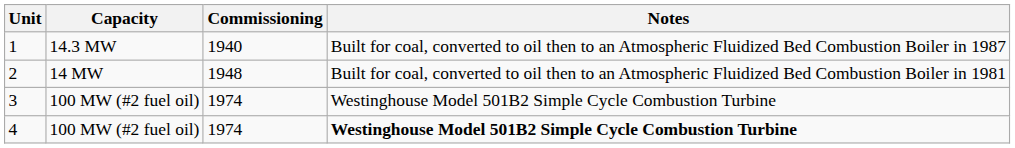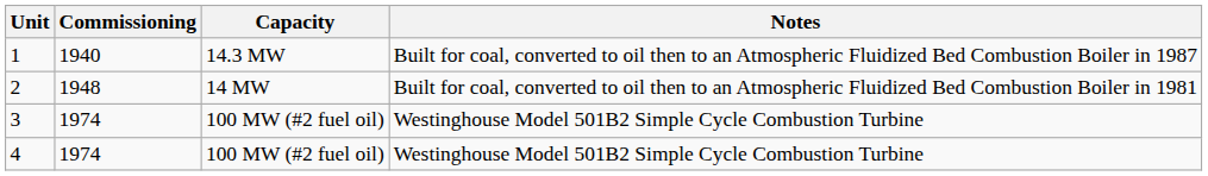columns swapped: Capacity <-> Commissioning
4 | Notes: bold -> normal
